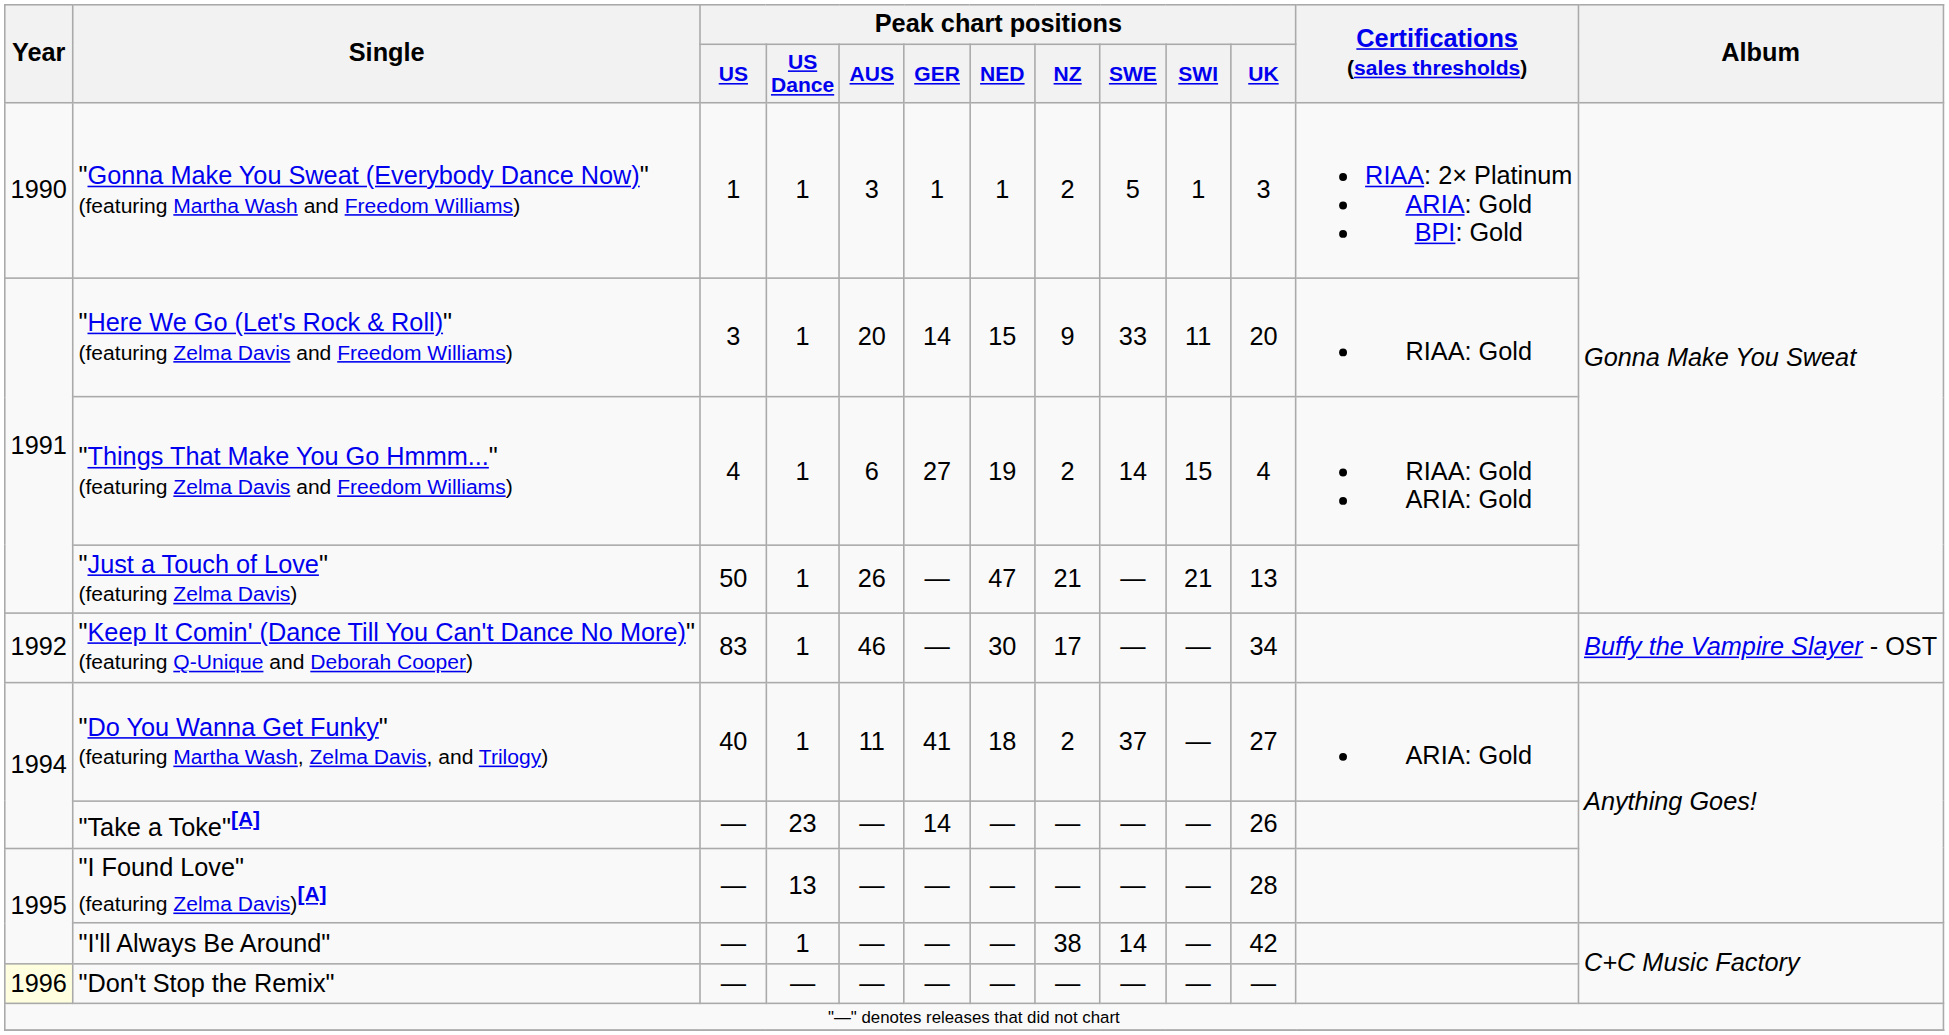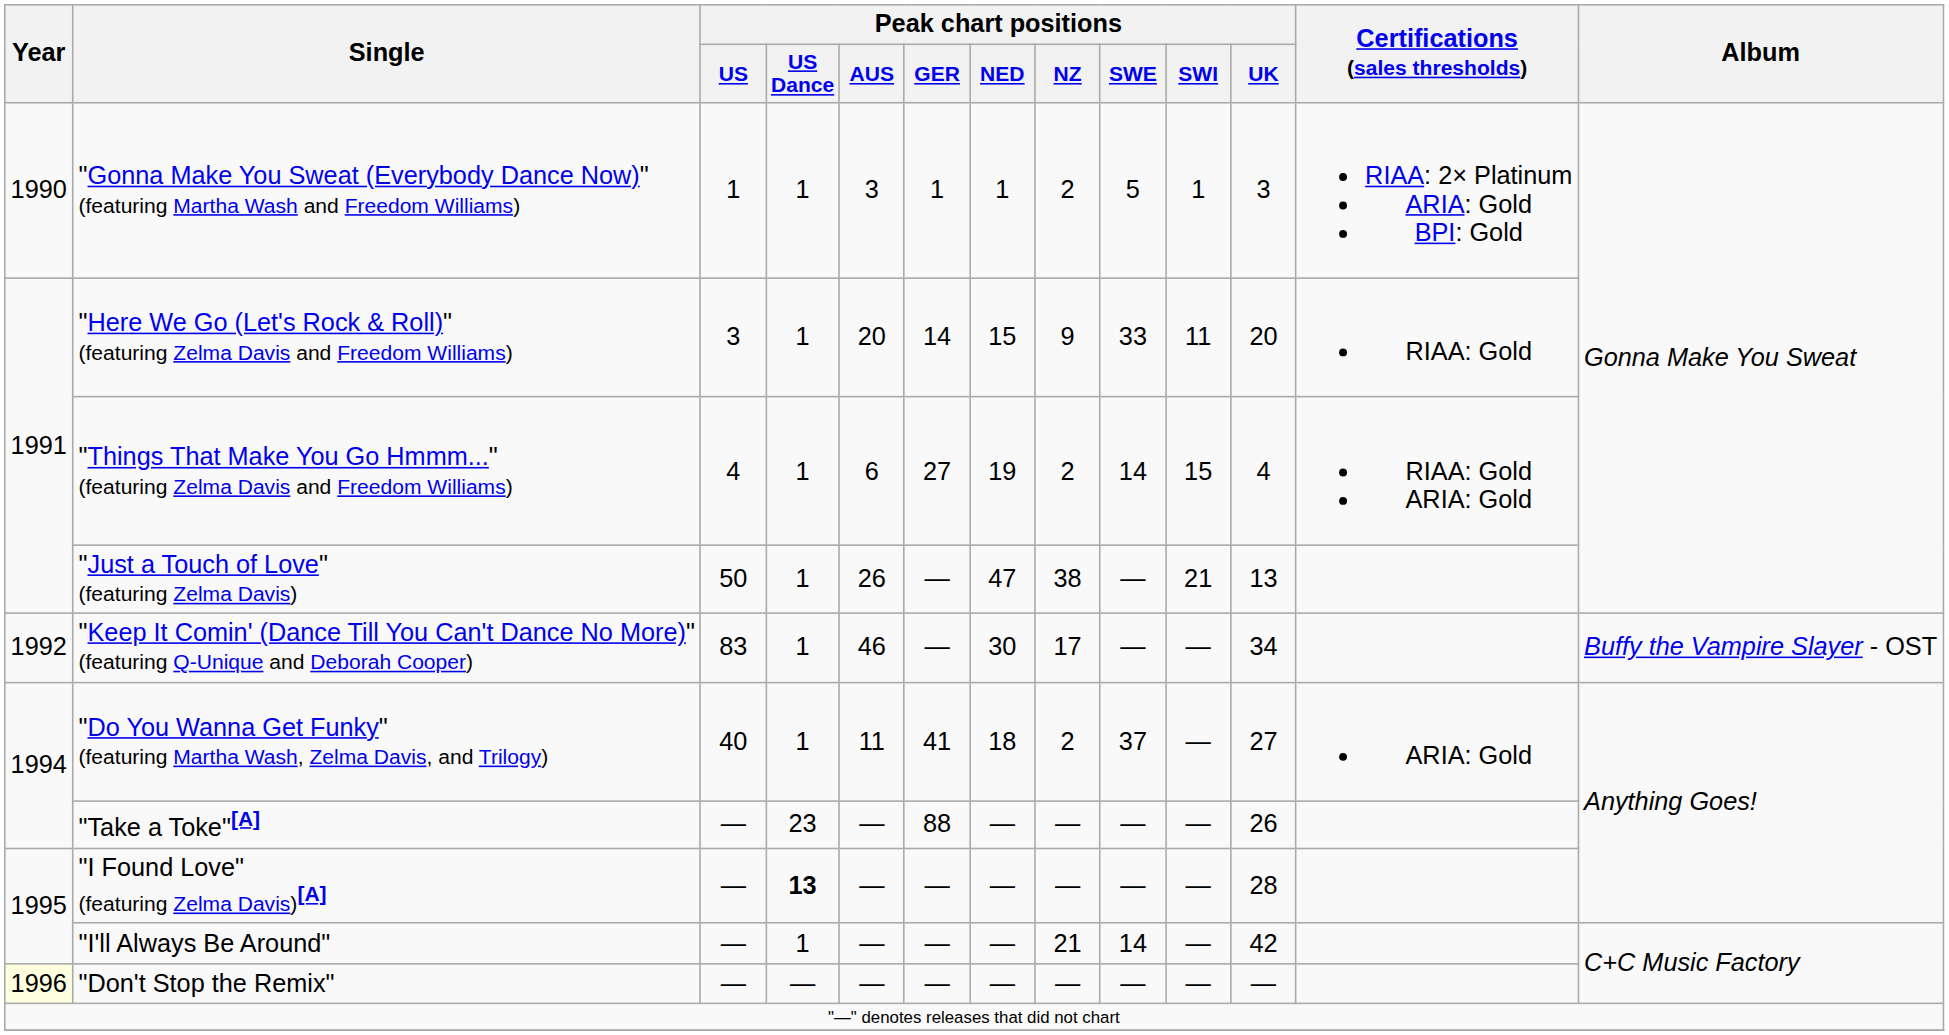"Just a Touch of Love" (featuring Zelma Davis) | Peak chart positions / NZ: 21 -> 38
"Take a Toke"[A] | Peak chart positions / GER: 14 -> 88
"I Found Love" (featuring Zelma Davis)[A] | Peak chart positions / US Dance: normal -> bold
"I'll Always Be Around" | Peak chart positions / NZ: 38 -> 21
